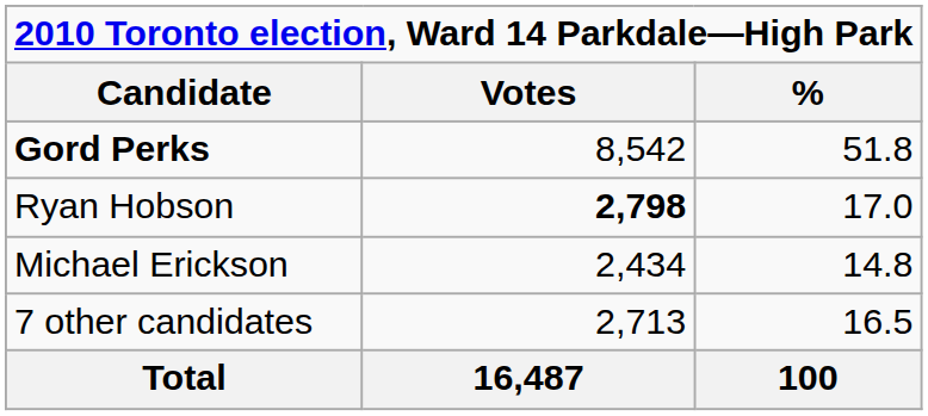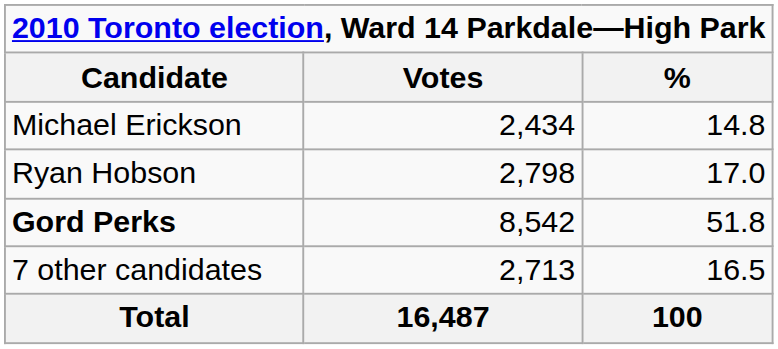rows swapped: Gord Perks <-> Michael Erickson
Ryan Hobson | Votes: bold -> normal
